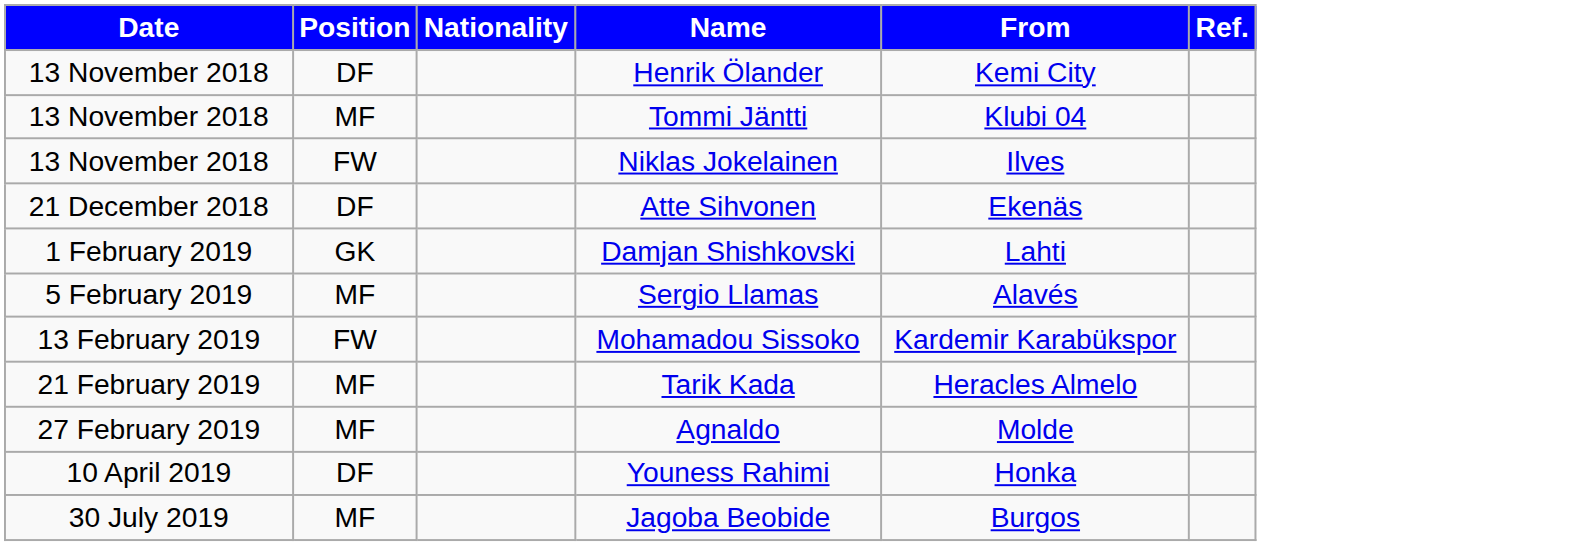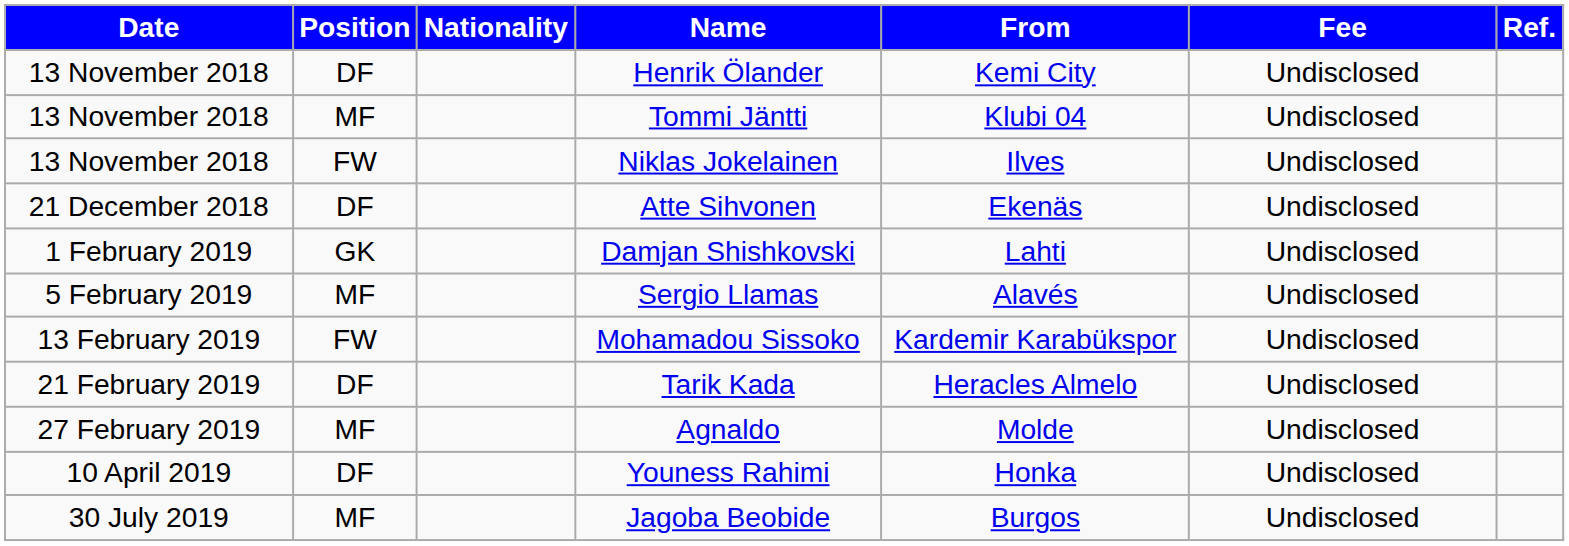+ column: Fee | Undisclosed | Undisclosed | Undisclosed | Undisclosed | Undisclosed | Undisclosed | Undisclosed | Undisclosed | Undisclosed | Undisclosed | Undisclosed
Tarik Kada | Position: MF -> DF
